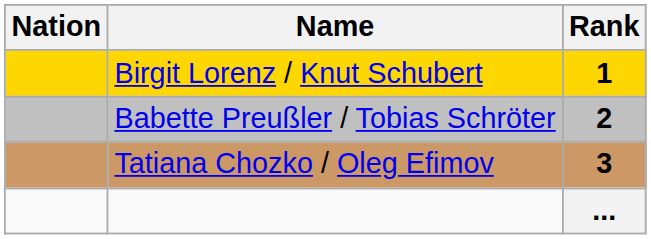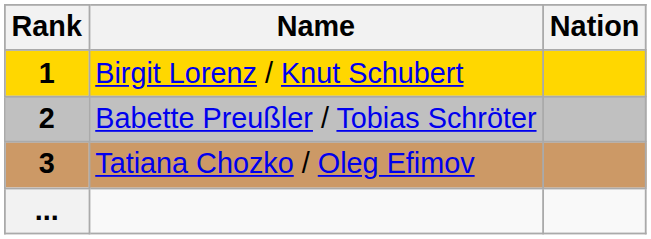columns swapped: Rank <-> Nation
